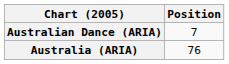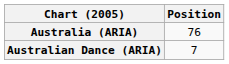rows swapped: Australia (ARIA) <-> Australian Dance (ARIA)
